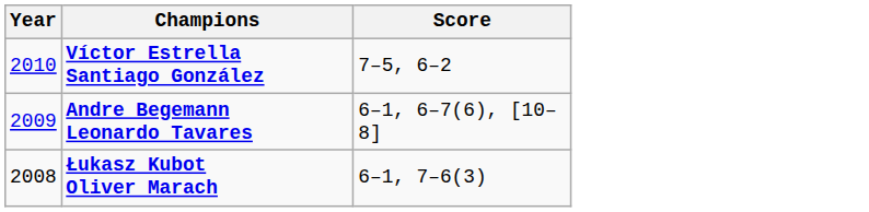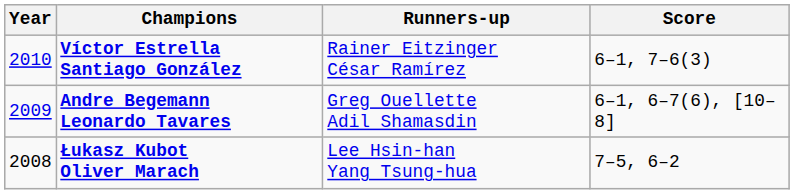+ column: Runners-up | Rainer Eitzinger César Ramírez | Greg Ouellette Adil Shamasdin | Lee Hsin-han Yang Tsung-hua
Víctor Estrella Santiago González | Score: 7–5, 6–2 -> 6–1, 7–6(3)
Łukasz Kubot Oliver Marach | Score: 6–1, 7–6(3) -> 7–5, 6–2
